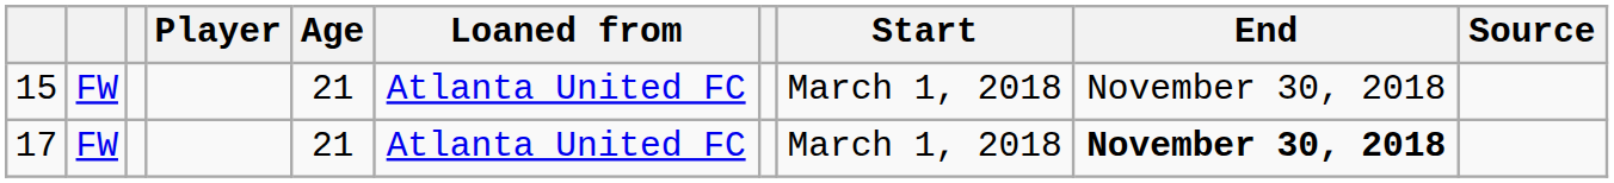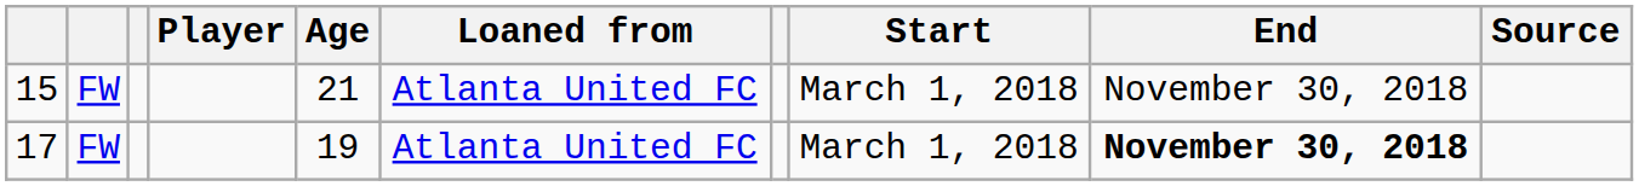17 | Age: 21 -> 19
